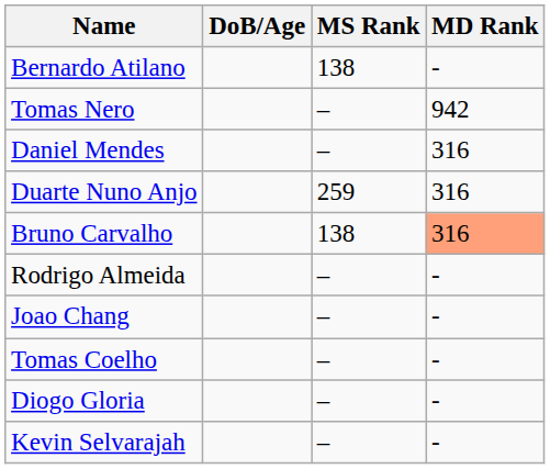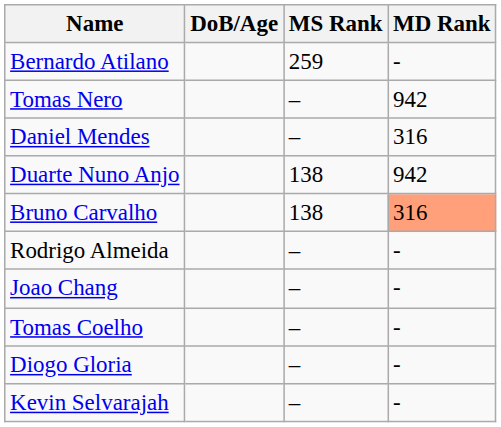Bernardo Atilano | MS Rank: 138 -> 259
Duarte Nuno Anjo | MS Rank: 259 -> 138
Duarte Nuno Anjo | MD Rank: 316 -> 942
